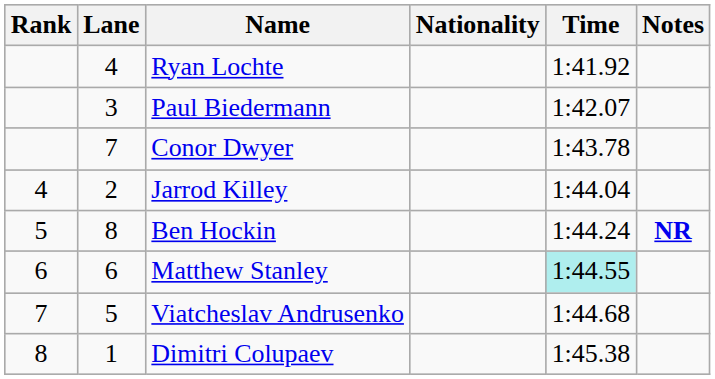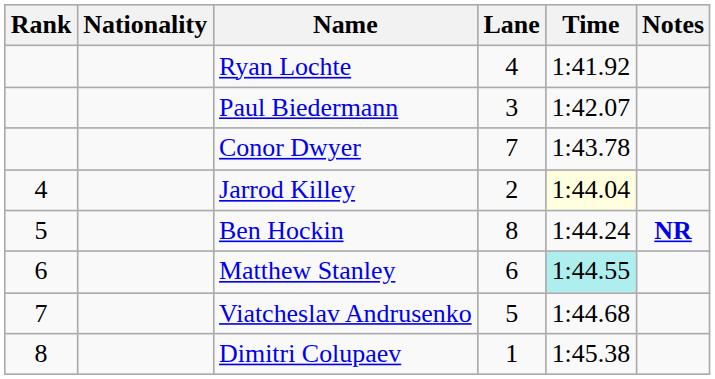columns swapped: Lane <-> Nationality
Jarrod Killey | Time: no background -> lightyellow background
